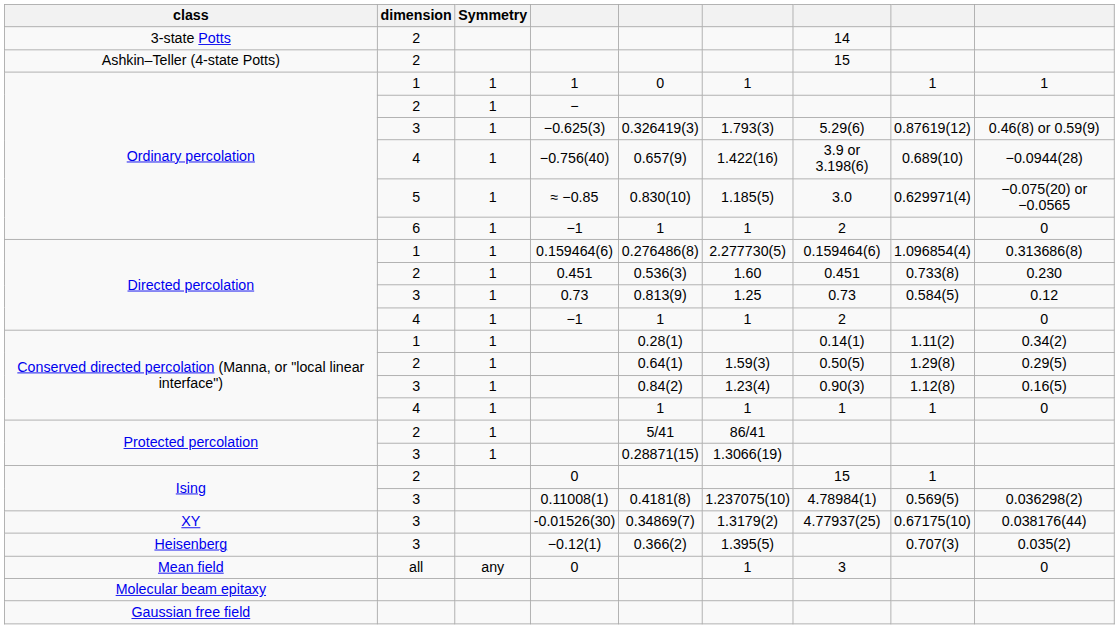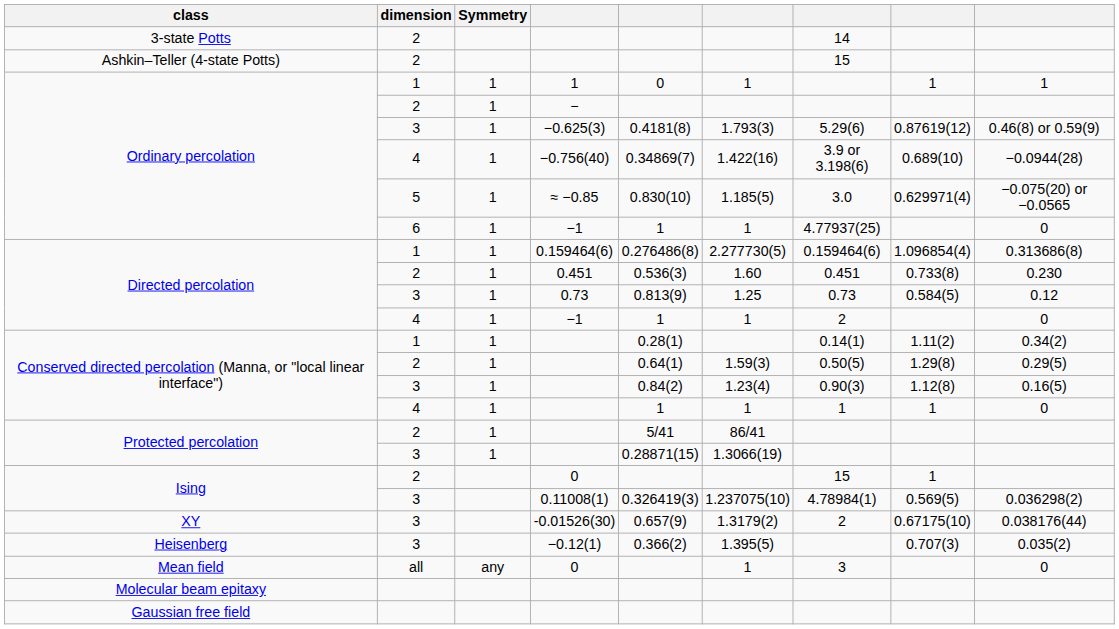−0.625(3) | column 5: 0.326419(3) -> 0.4181(8)
−0.756(40) | column 5: 0.657(9) -> 0.34869(7)
Ordinary percolation / −1 | column 7: 2 -> 4.77937(25)
0.11008(1) | column 5: 0.4181(8) -> 0.326419(3)
-0.01526(30) | column 5: 0.34869(7) -> 0.657(9)
-0.01526(30) | column 7: 4.77937(25) -> 2
